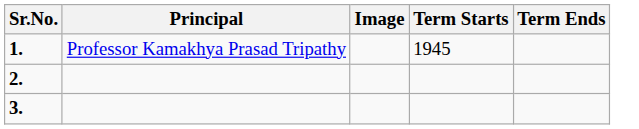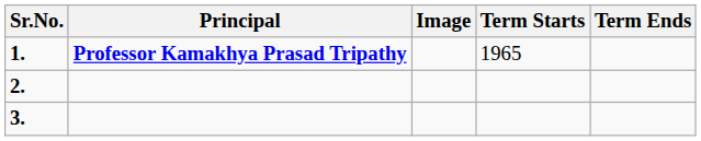1. | Principal: normal -> bold
1. | Term Starts: 1945 -> 1965
